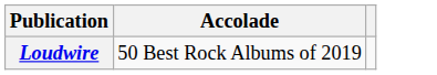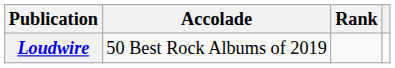+ column: Rank
